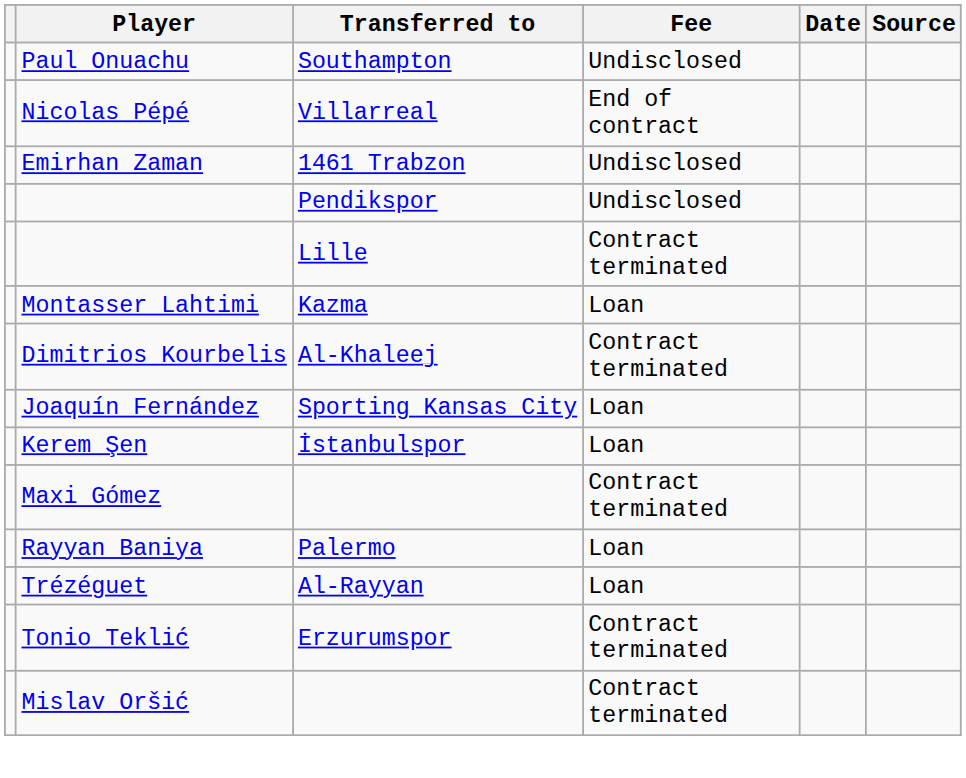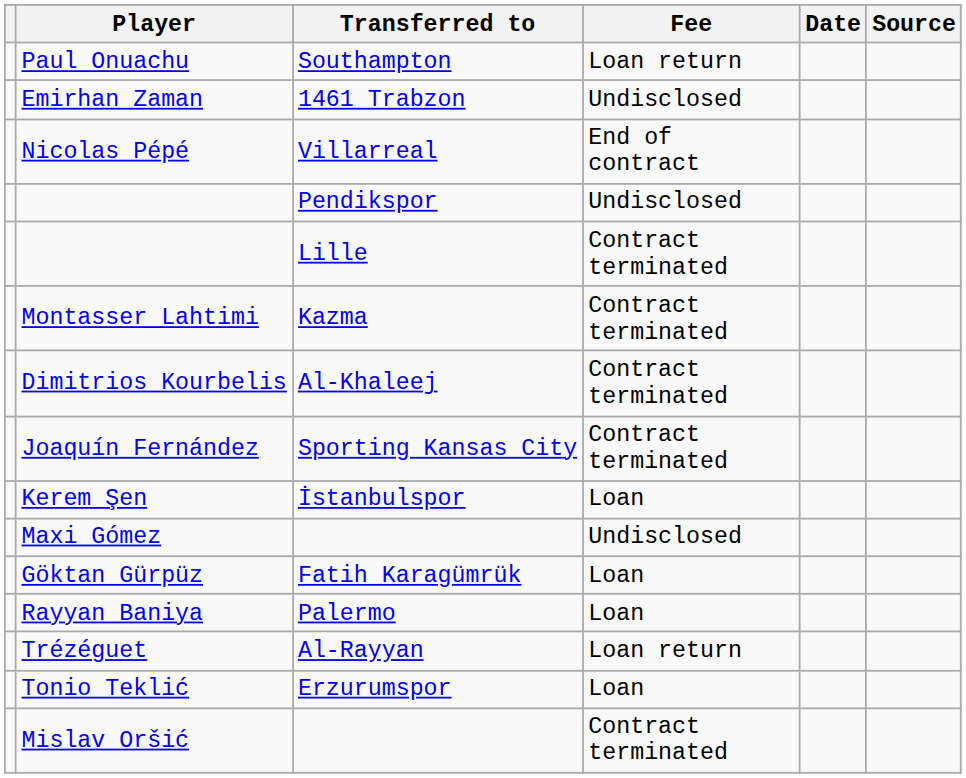Paul Onuachu | Fee: Undisclosed -> Loan return
rows swapped: Nicolas Pépé <-> Emirhan Zaman
Montasser Lahtimi | Fee: Loan -> Contract terminated
Joaquín Fernández | Fee: Loan -> Contract terminated
Maxi Gómez | Fee: Contract terminated -> Undisclosed
+ row: Göktan Gürpüz | Fatih Karagümrük | Loan
Trézéguet | Fee: Loan -> Loan return
Tonio Teklić | Fee: Contract terminated -> Loan
